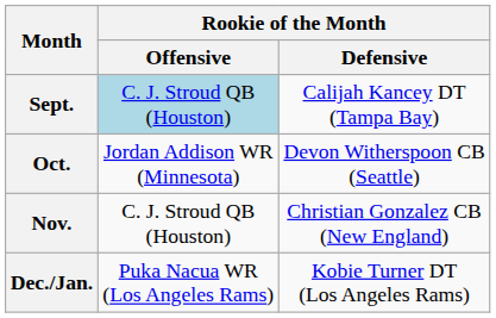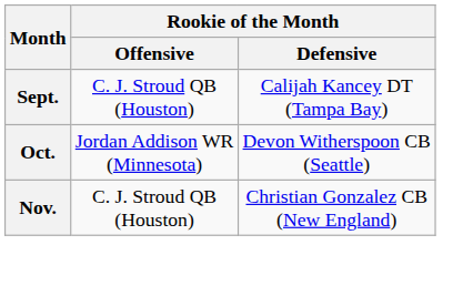Sept. | Rookie of the Month / Offensive: lightblue background -> no background
- row: Dec./Jan. | Puka Nacua WR (Los Angeles Rams) | Kobie Turner DT (Los Angeles Rams)
